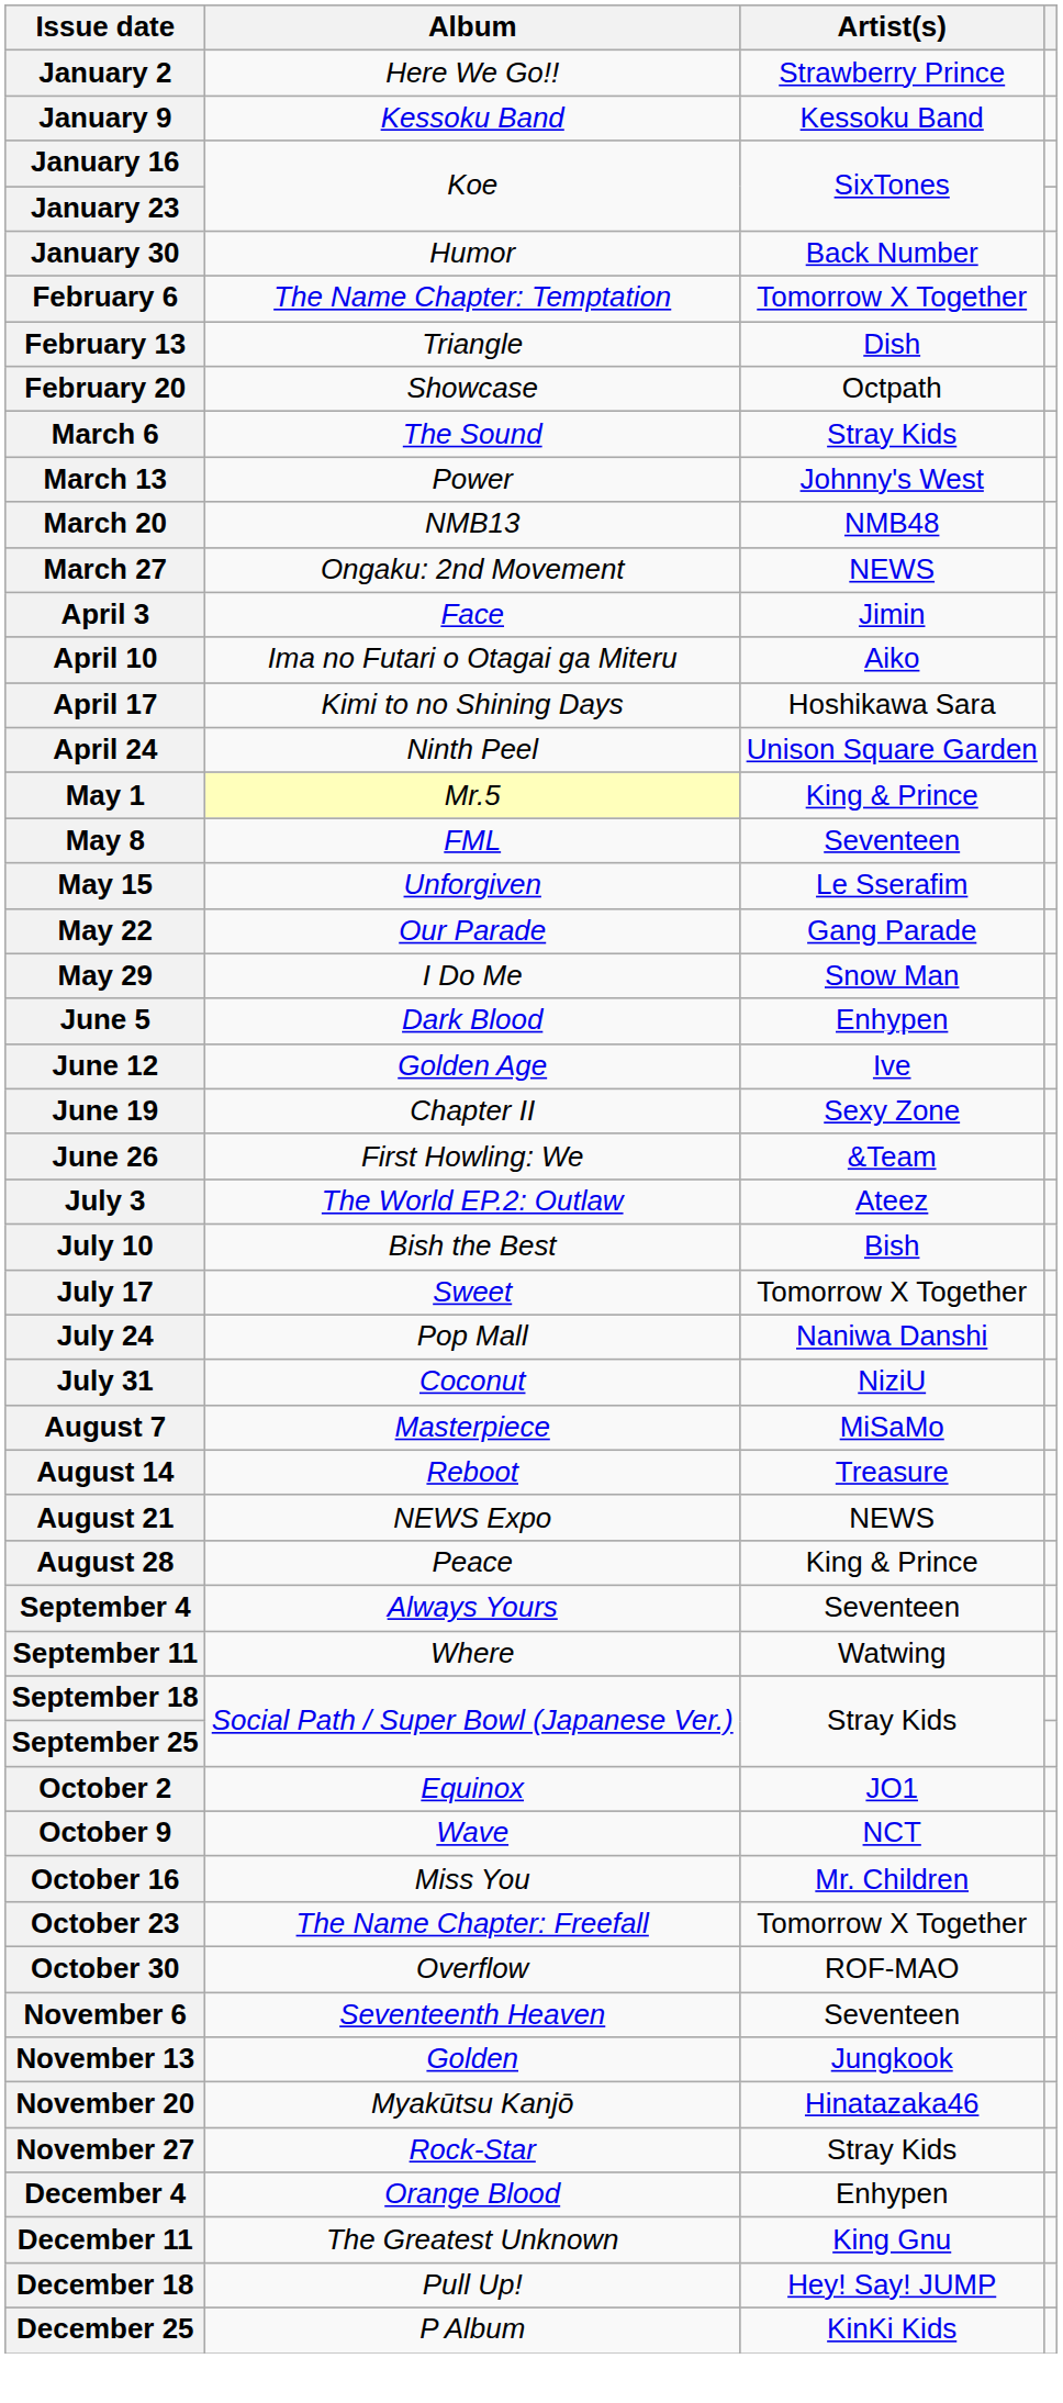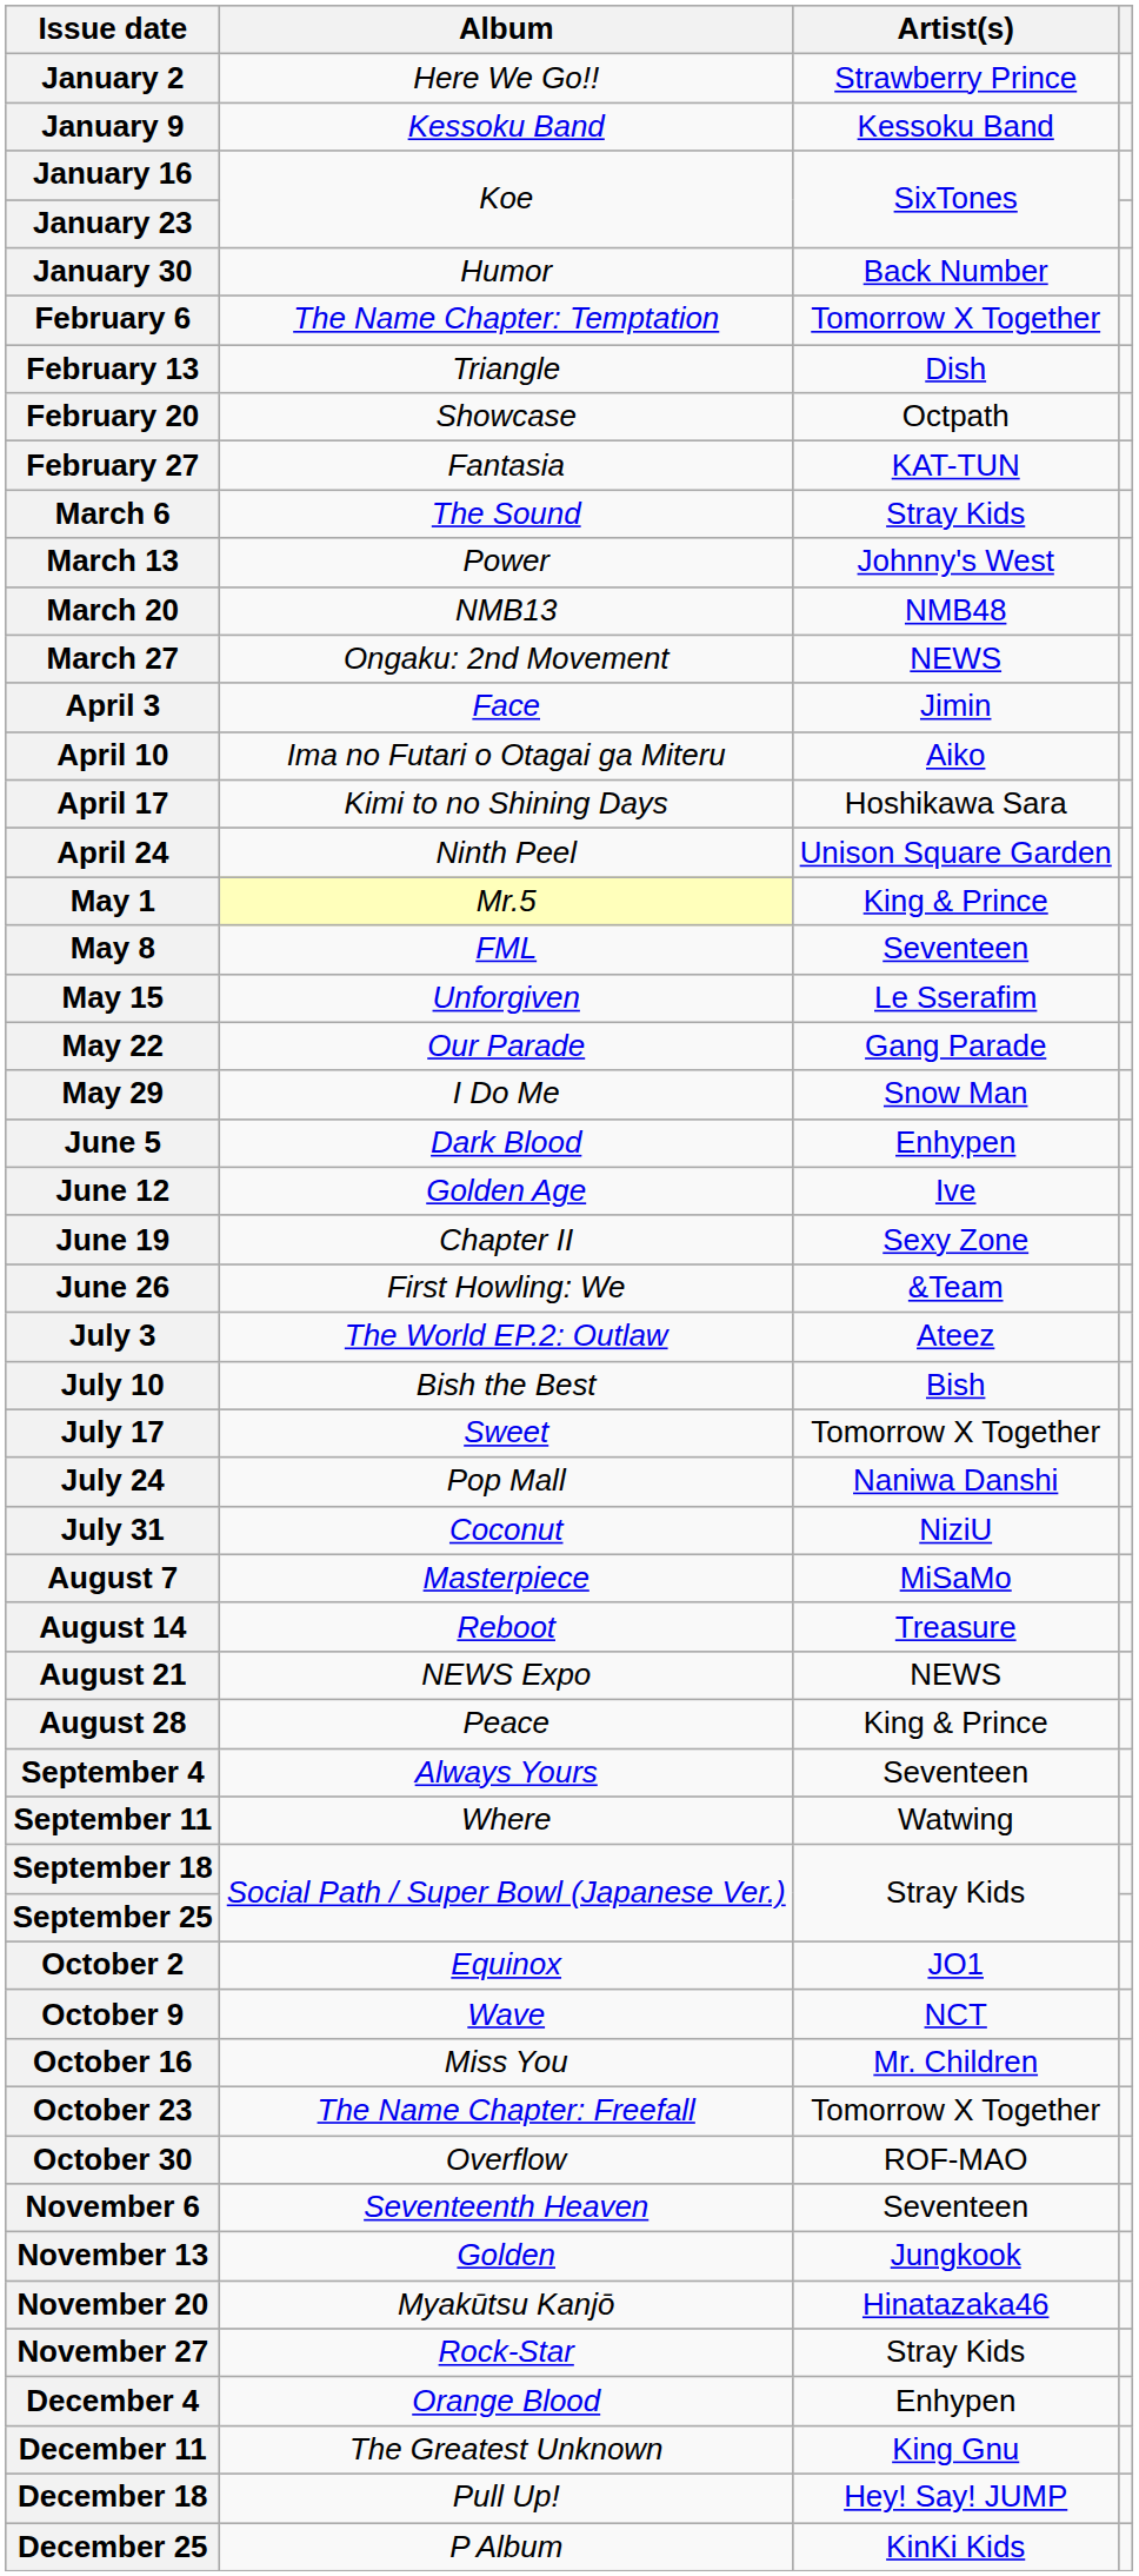+ row: February 27 | Fantasia | KAT-TUN
